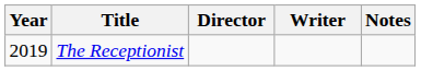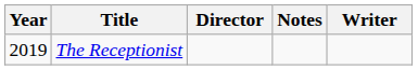columns swapped: Writer <-> Notes
